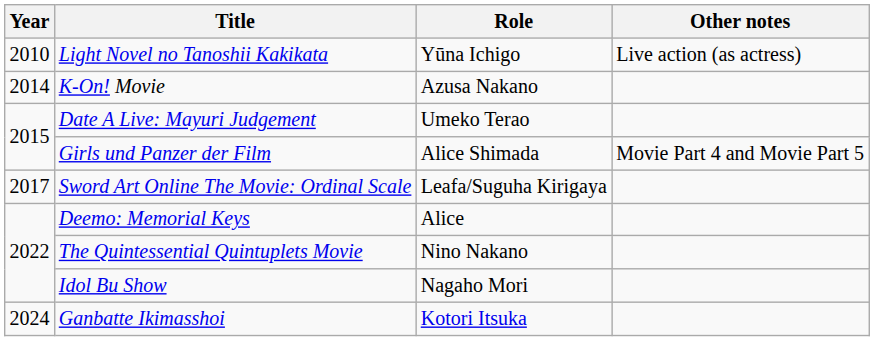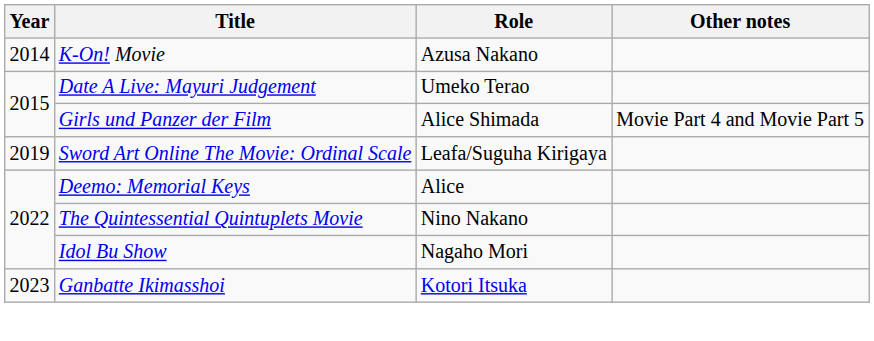- row: 2010 | Light Novel no Tanoshii Kakikata | Yūna Ichigo | Live action (as actress)
Sword Art Online The Movie: Ordinal Scale | Year: 2017 -> 2019
Ganbatte Ikimasshoi | Year: 2024 -> 2023
